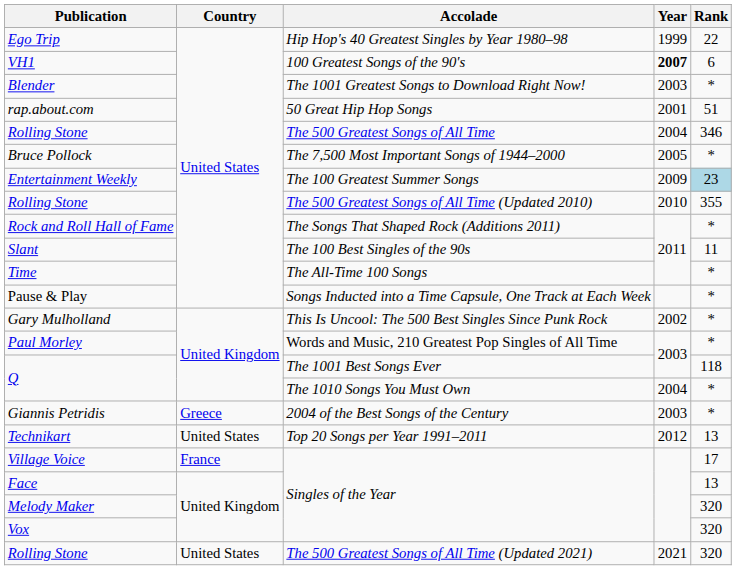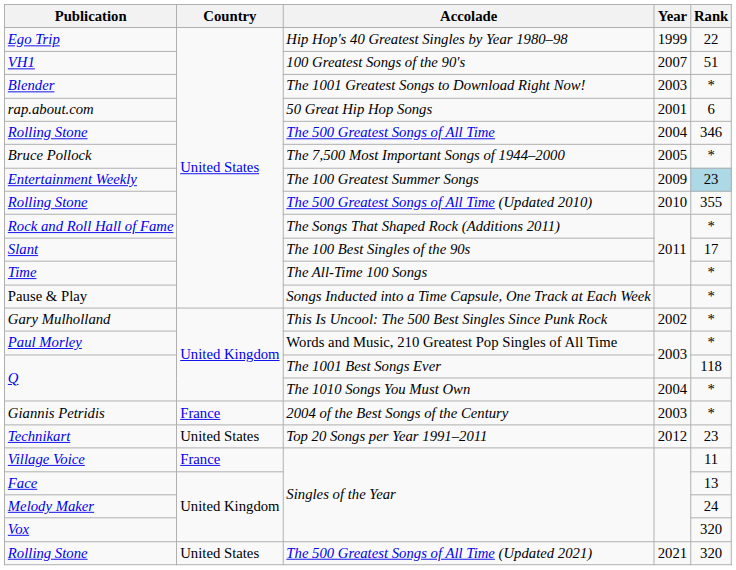VH1 | Year: bold -> normal
VH1 | Rank: 6 -> 51
rap.about.com | Rank: 51 -> 6
Slant | Rank: 11 -> 17
Giannis Petridis | Country: Greece -> France
Technikart | Rank: 13 -> 23
Village Voice | Rank: 17 -> 11
Melody Maker | Rank: 320 -> 24
